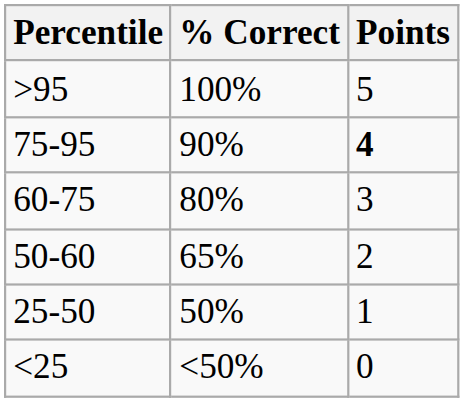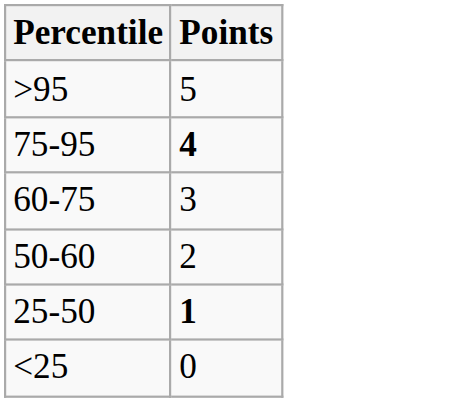- column: % Correct | 100% | 90% | 80% | 65% | 50% | <50%
25-50 | Points: normal -> bold
